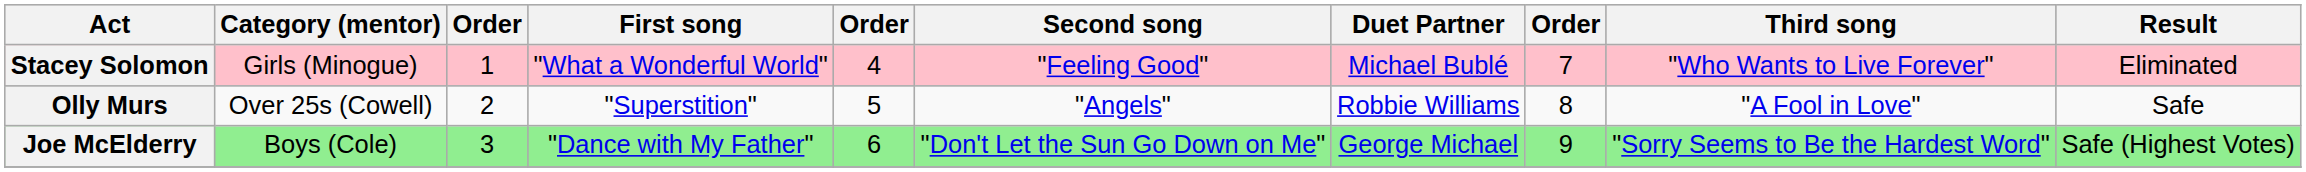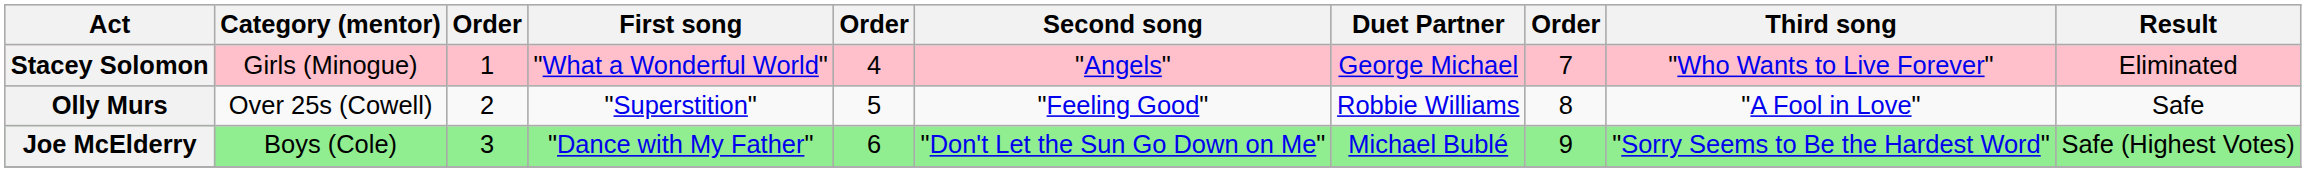Stacey Solomon | Second song: "Feeling Good" -> "Angels"
Stacey Solomon | Duet Partner: Michael Bublé -> George Michael
Olly Murs | Second song: "Angels" -> "Feeling Good"
Joe McElderry | Duet Partner: George Michael -> Michael Bublé
